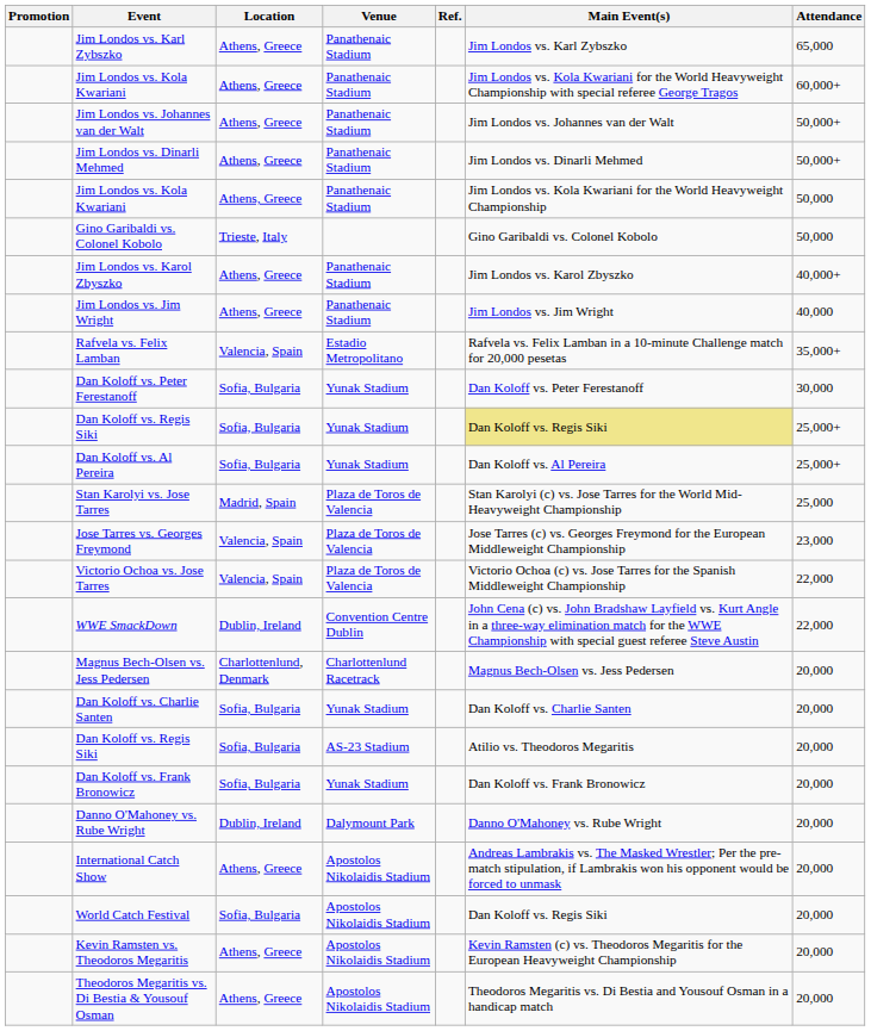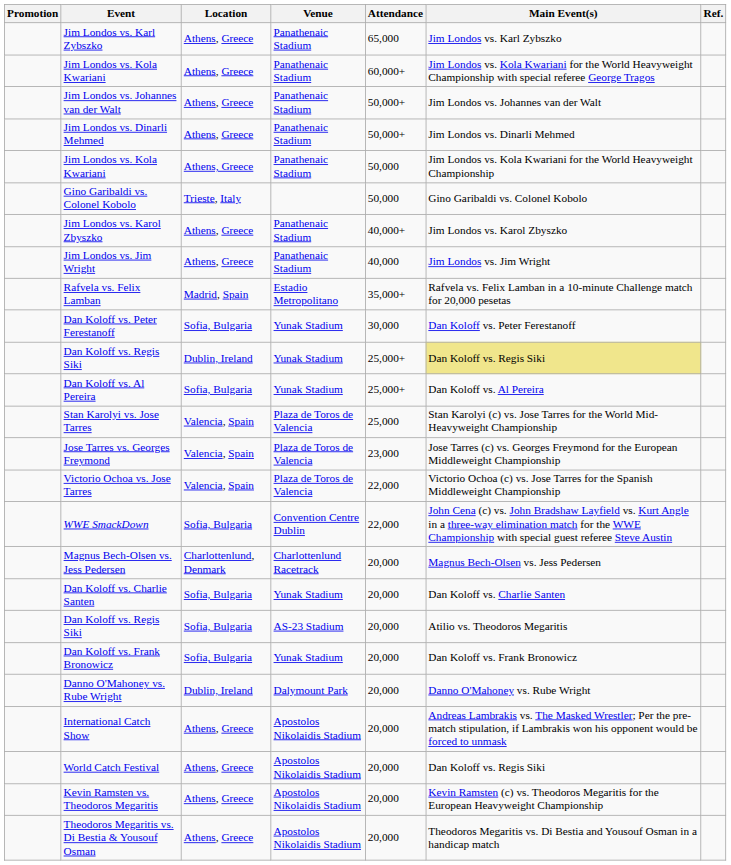columns swapped: Attendance <-> Ref.
Rafvela vs. Felix Lamban | Location: Valencia, Spain -> Madrid, Spain
Dan Koloff vs. Regis Siki / Yunak Stadium | Location: Sofia, Bulgaria -> Dublin, Ireland
Stan Karolyi vs. Jose Tarres | Location: Madrid, Spain -> Valencia, Spain
WWE SmackDown | Location: Dublin, Ireland -> Sofia, Bulgaria
World Catch Festival | Location: Sofia, Bulgaria -> Athens, Greece
